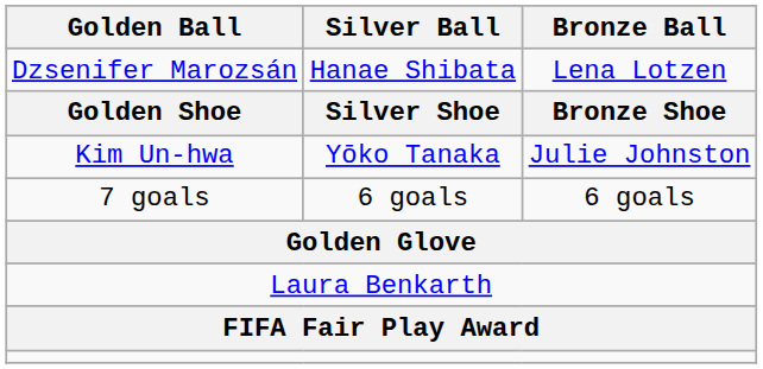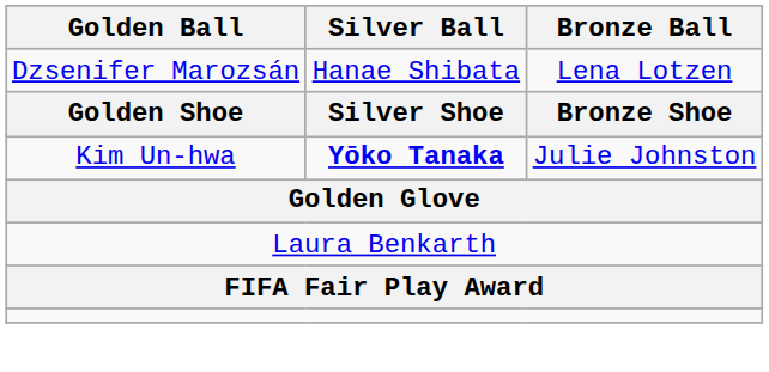Kim Un-hwa | Silver Ball: normal -> bold
- row: 7 goals | 6 goals | 6 goals
